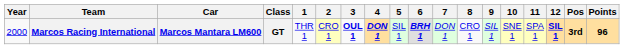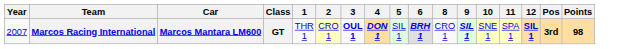- column: 7 | DON 1
Marcos Racing International | Year: 2000 -> 2007
Marcos Racing International | 9: normal -> bold
Marcos Racing International | Points: 96 -> 98
